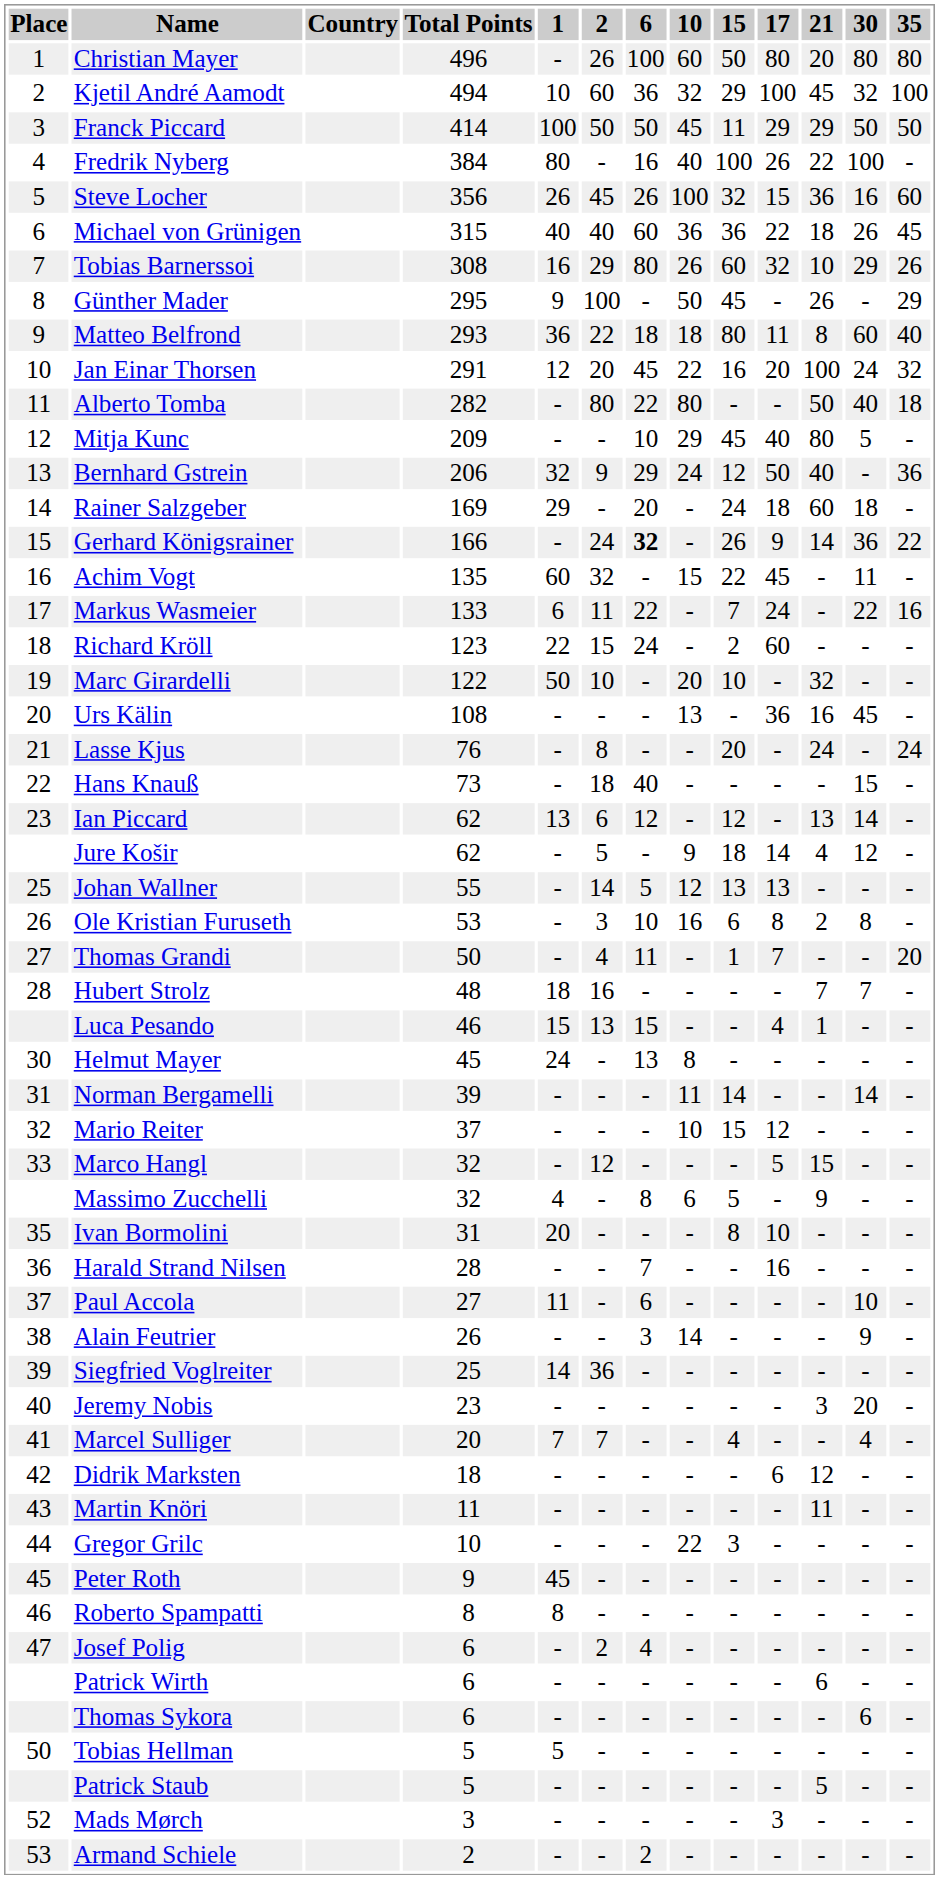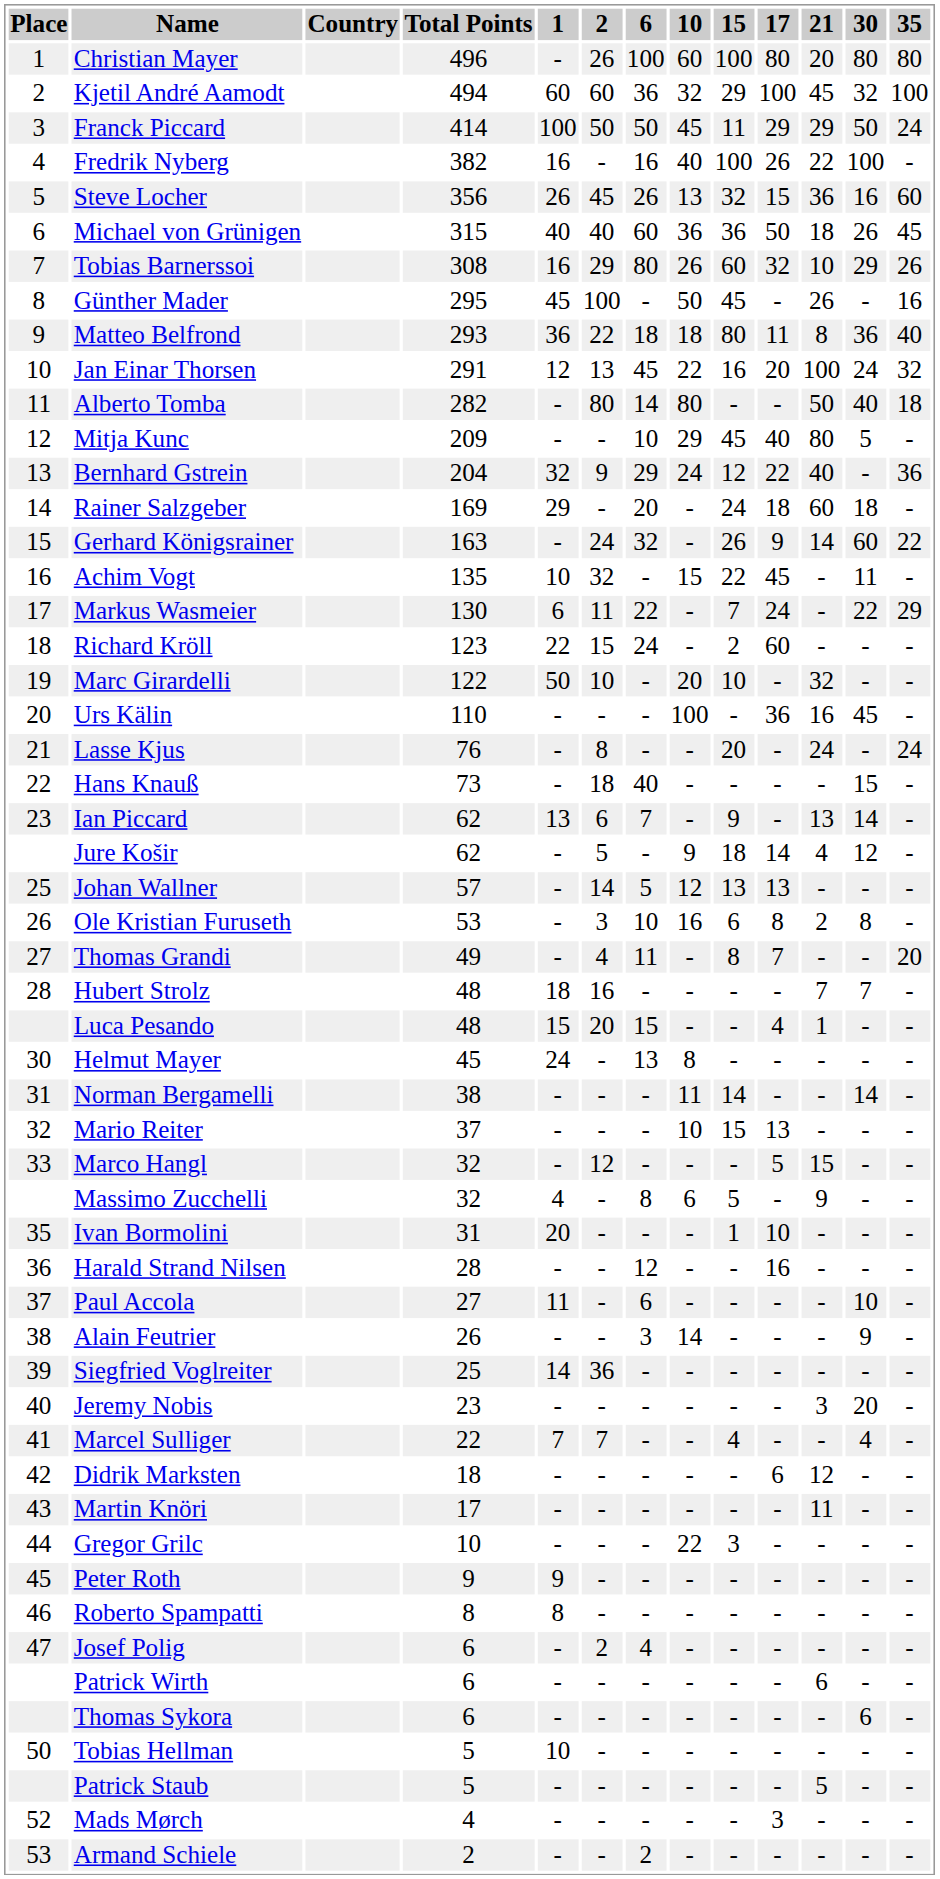Christian Mayer | 15: 50 -> 100
Kjetil André Aamodt | 1: 10 -> 60
Franck Piccard | 35: 50 -> 24
Fredrik Nyberg | Total Points: 384 -> 382
Fredrik Nyberg | 1: 80 -> 16
Steve Locher | 10: 100 -> 13
Michael von Grünigen | 17: 22 -> 50
Günther Mader | 1: 9 -> 45
Günther Mader | 35: 29 -> 16
Matteo Belfrond | 30: 60 -> 36
Jan Einar Thorsen | 2: 20 -> 13
Alberto Tomba | 6: 22 -> 14
Bernhard Gstrein | Total Points: 206 -> 204
Bernhard Gstrein | 17: 50 -> 22
Gerhard Königsrainer | Total Points: 166 -> 163
Gerhard Königsrainer | 6: bold -> normal
Gerhard Königsrainer | 30: 36 -> 60
Achim Vogt | 1: 60 -> 10
Markus Wasmeier | Total Points: 133 -> 130
Markus Wasmeier | 35: 16 -> 29
Urs Kälin | Total Points: 108 -> 110
Urs Kälin | 10: 13 -> 100
Ian Piccard | 6: 12 -> 7
Ian Piccard | 15: 12 -> 9
Johan Wallner | Total Points: 55 -> 57
Thomas Grandi | Total Points: 50 -> 49
Thomas Grandi | 15: 1 -> 8
Luca Pesando | Total Points: 46 -> 48
Luca Pesando | 2: 13 -> 20
Norman Bergamelli | Total Points: 39 -> 38
Mario Reiter | 17: 12 -> 13
Ivan Bormolini | 15: 8 -> 1
Harald Strand Nilsen | 6: 7 -> 12
Marcel Sulliger | Total Points: 20 -> 22
Martin Knöri | Total Points: 11 -> 17
Peter Roth | 1: 45 -> 9
Tobias Hellman | 1: 5 -> 10
Mads Mørch | Total Points: 3 -> 4
